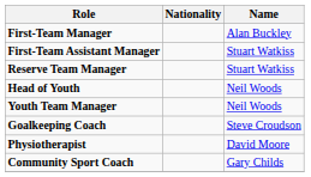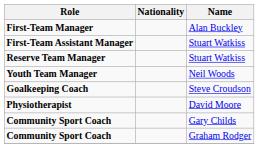- row: Head of Youth | Neil Woods
+ row: Community Sport Coach | Graham Rodger
